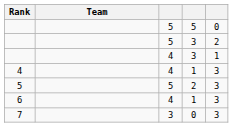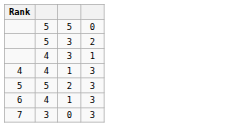- column: Team
